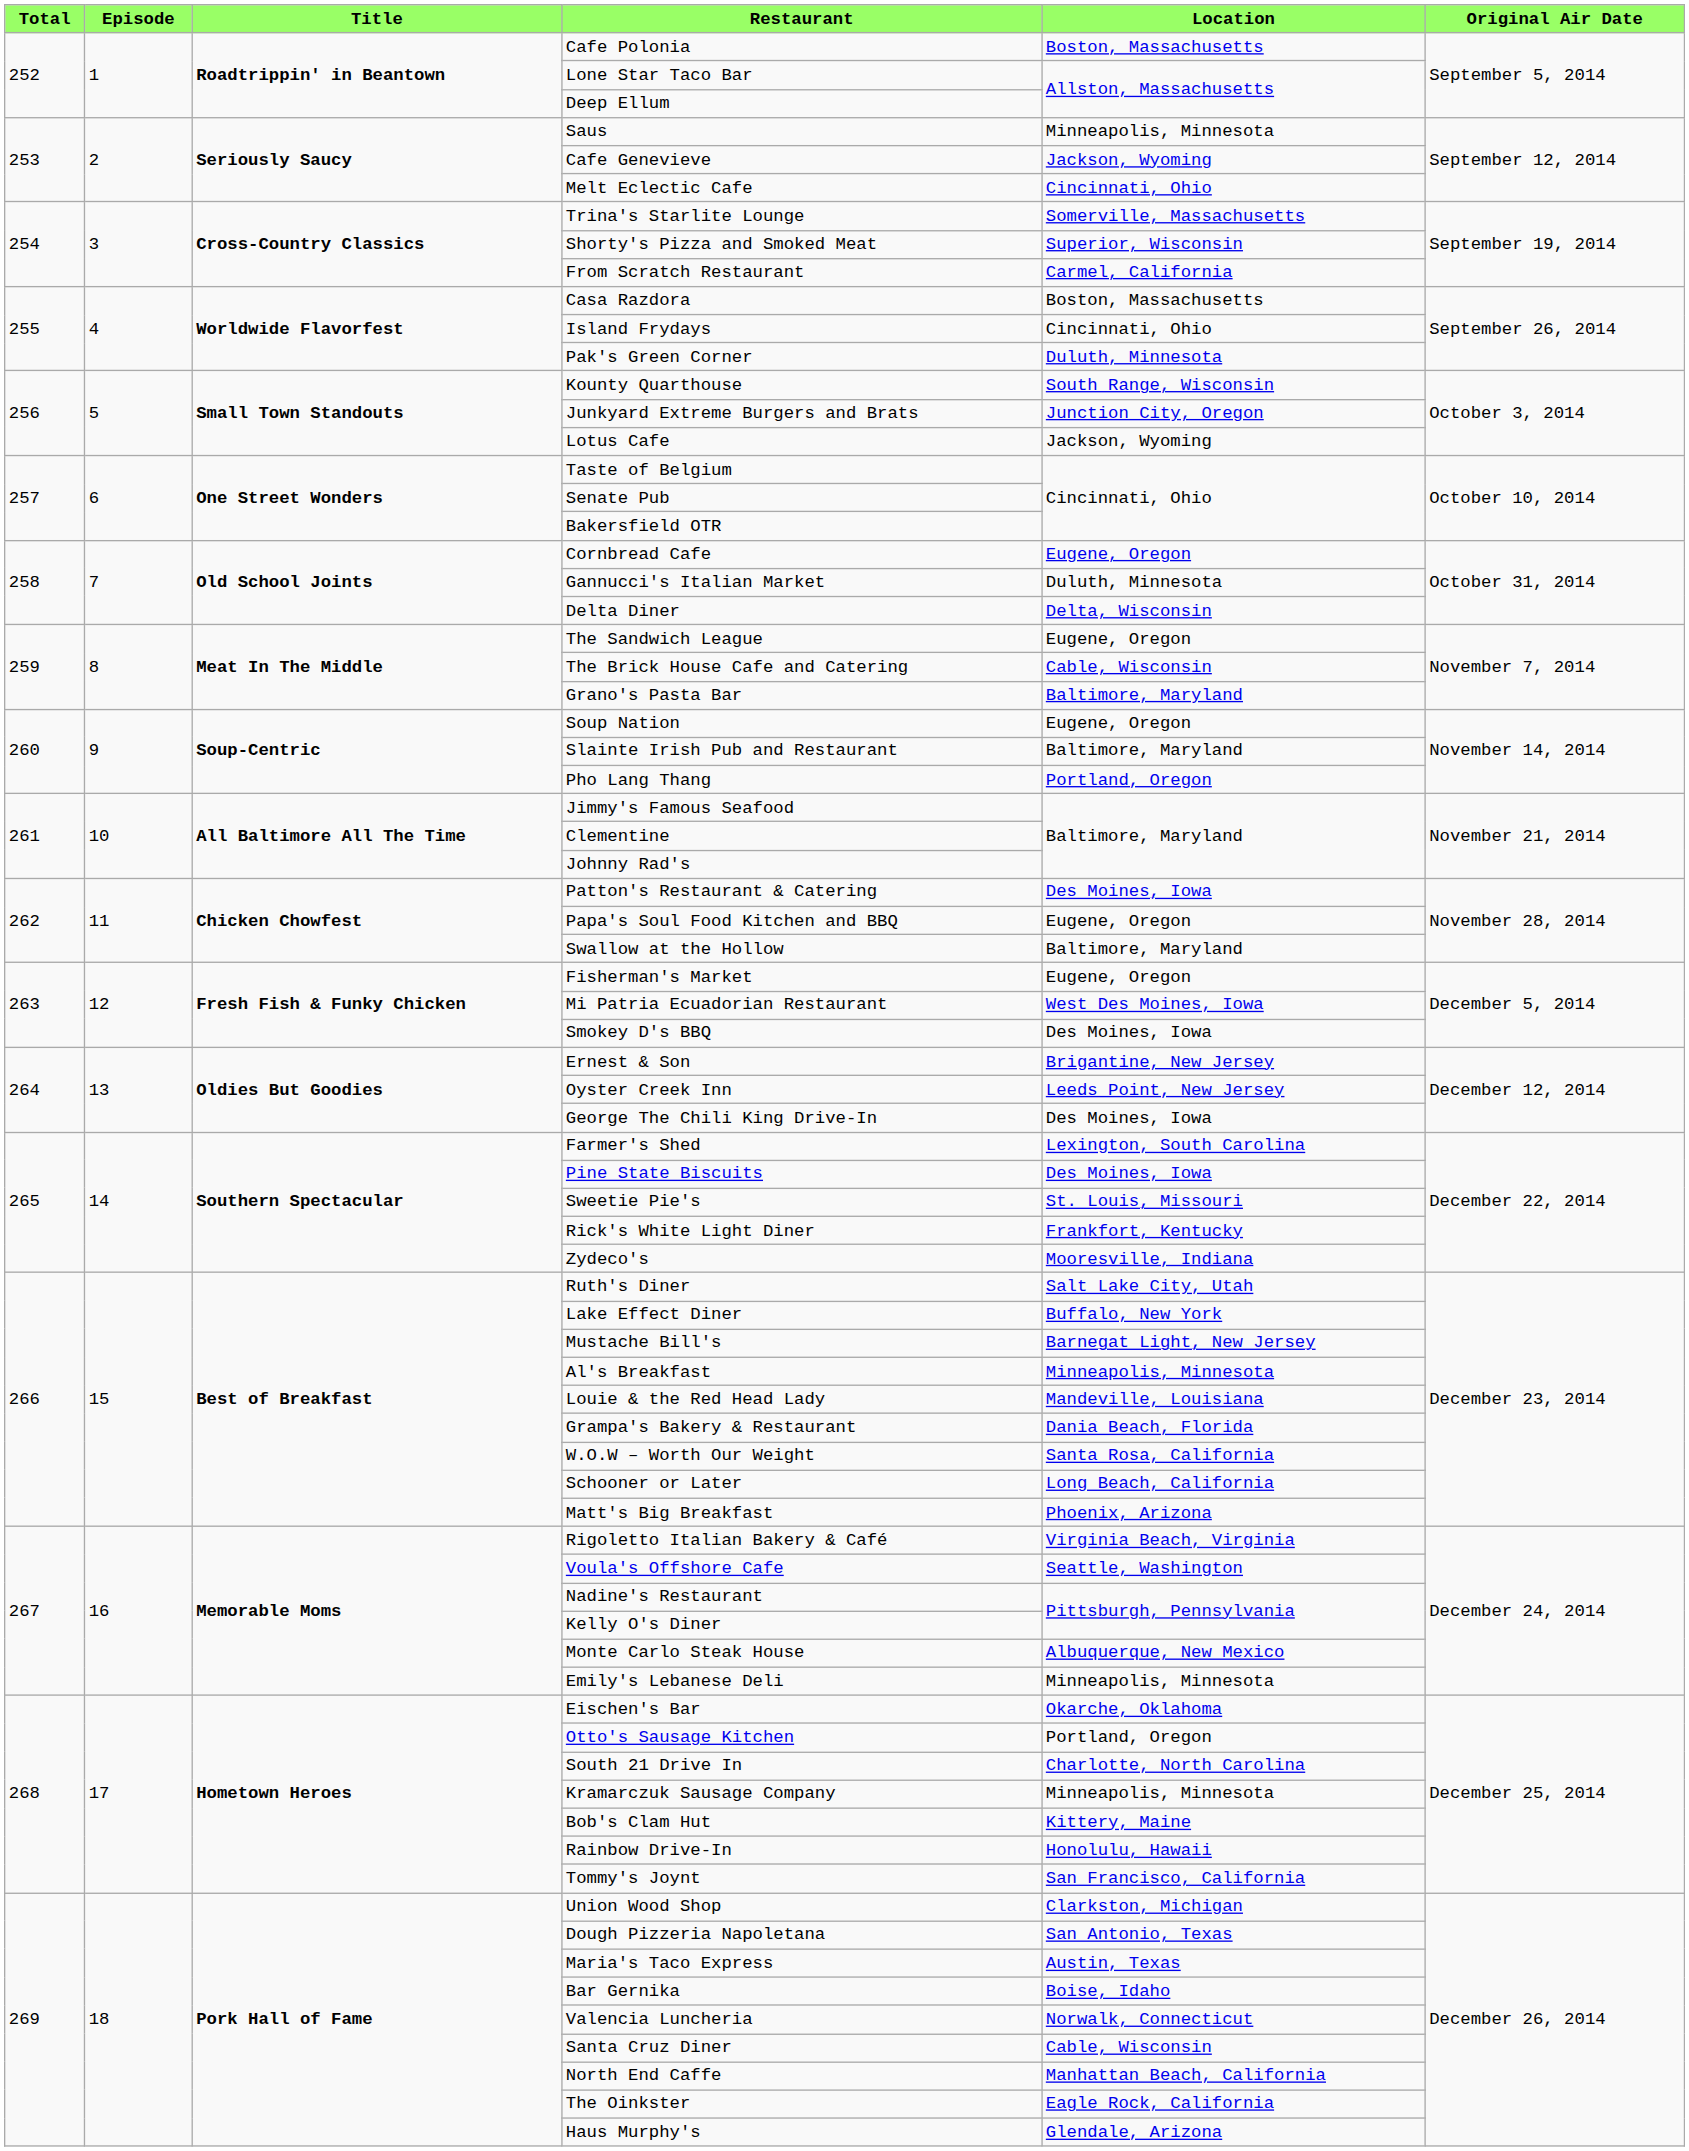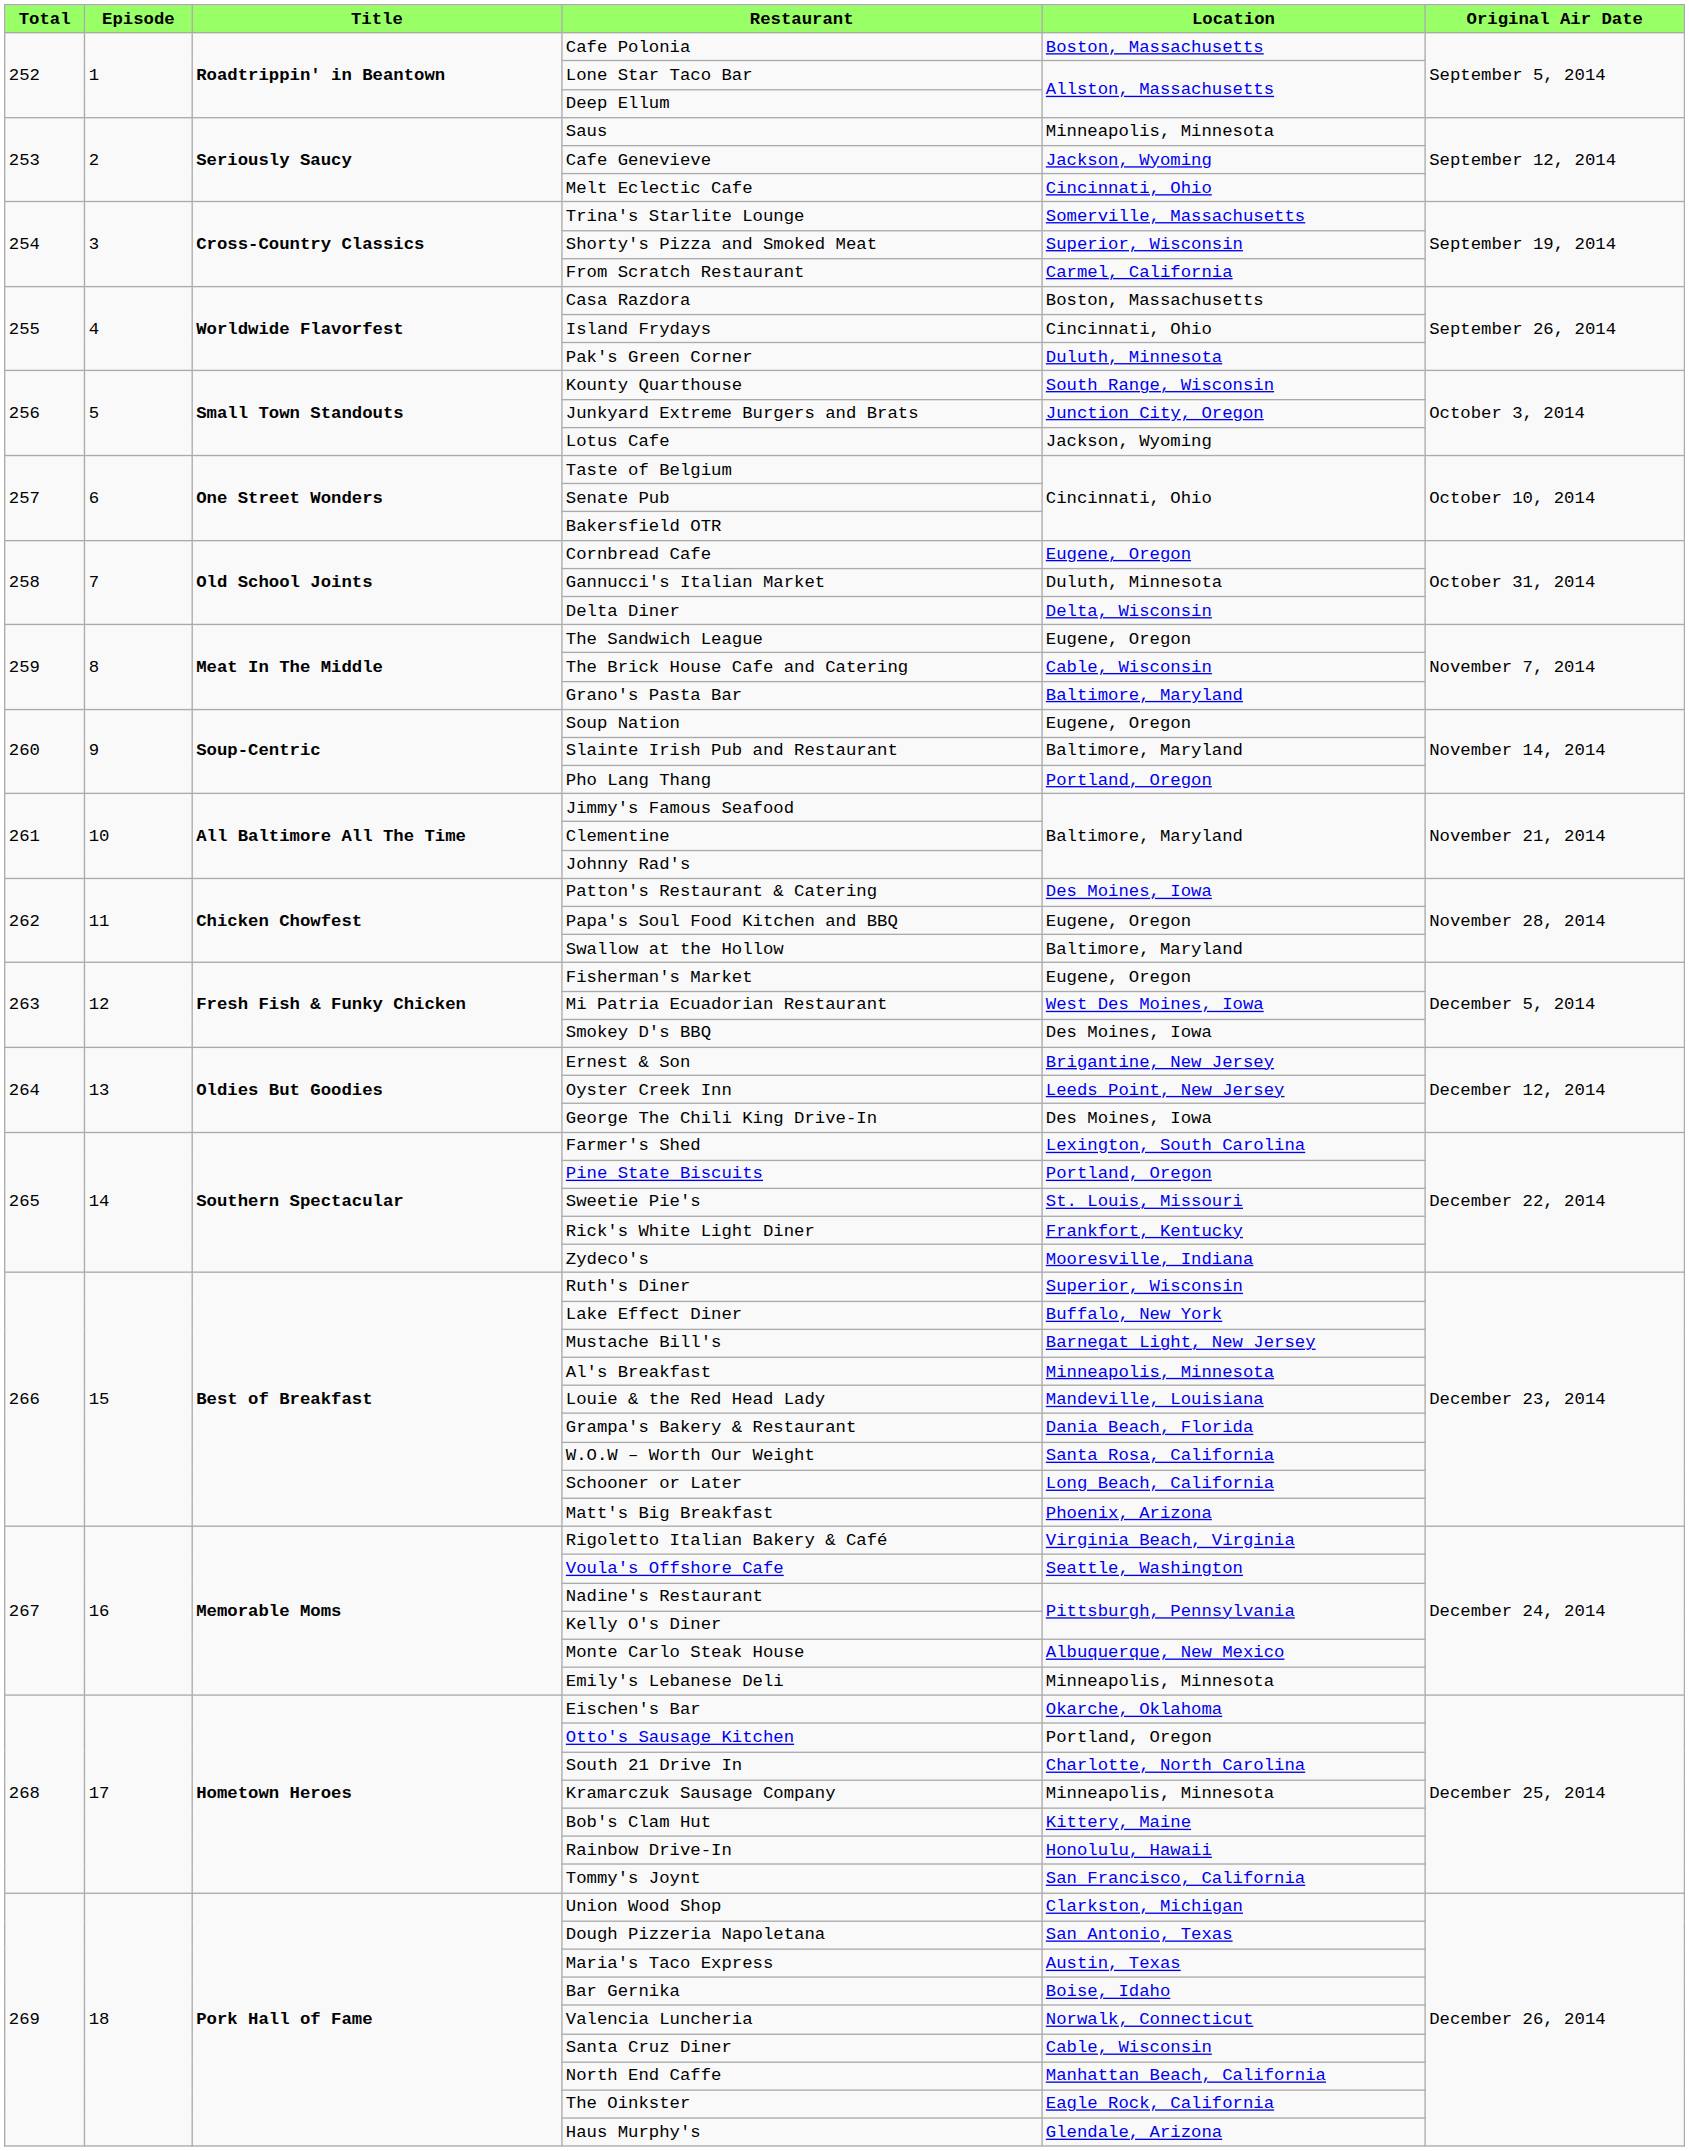Pine State Biscuits | Location: Des Moines, Iowa -> Portland, Oregon
Ruth's Diner | Location: Salt Lake City, Utah -> Superior, Wisconsin
